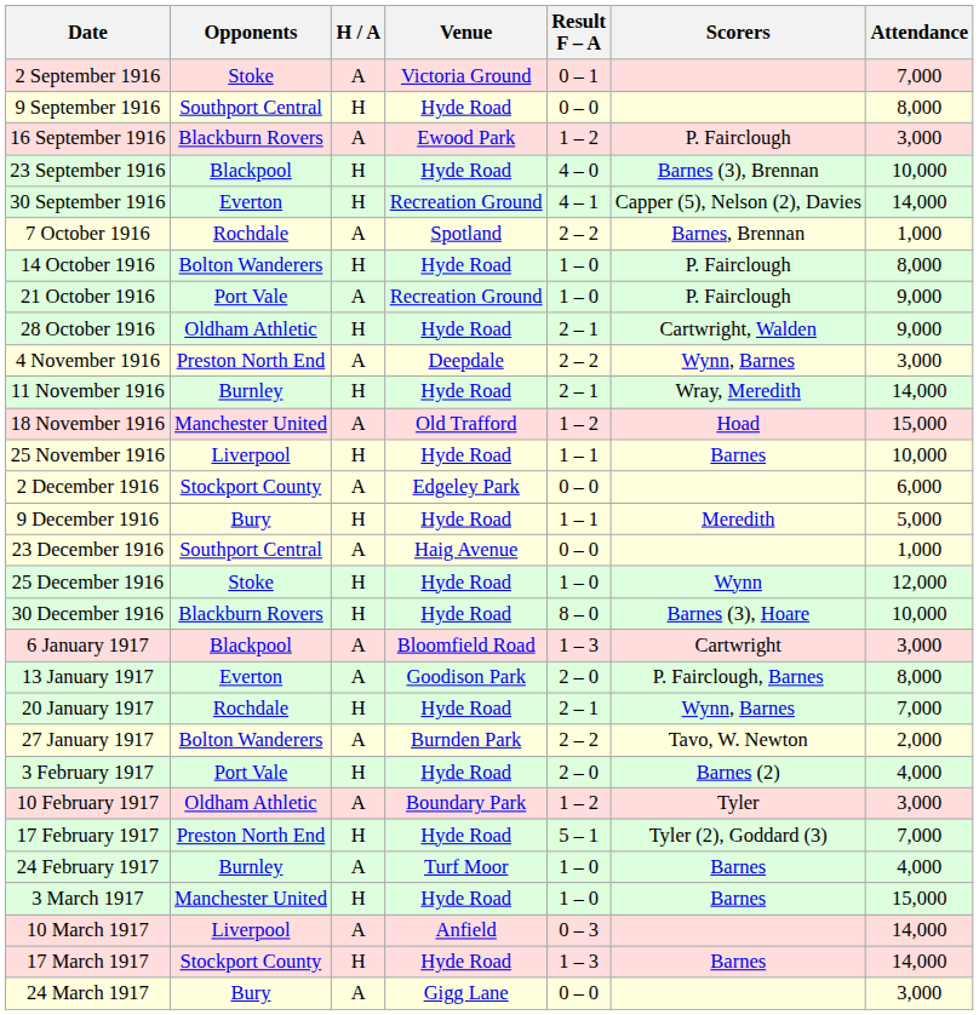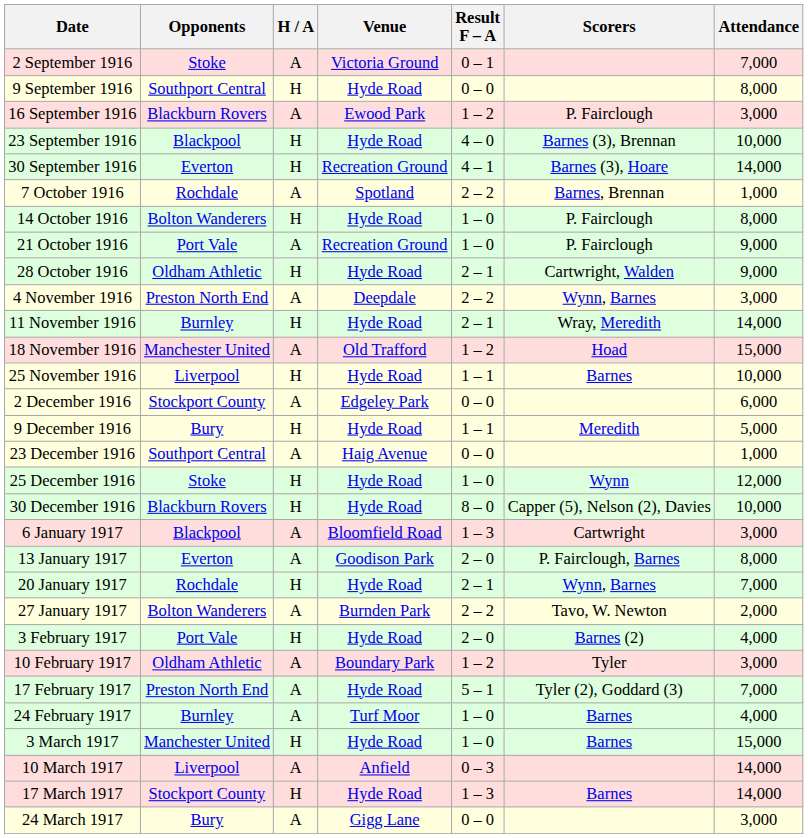30 September 1916 | Scorers: Capper (5), Nelson (2), Davies -> Barnes (3), Hoare
30 December 1916 | Scorers: Barnes (3), Hoare -> Capper (5), Nelson (2), Davies
17 February 1917 | H / A: H -> A
